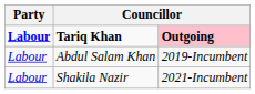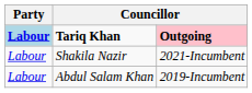Tariq Khan | Party: no background -> lightblue background
rows swapped: Abdul Salam Khan <-> Shakila Nazir
